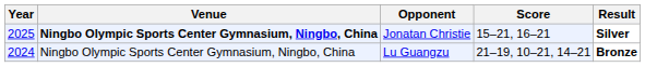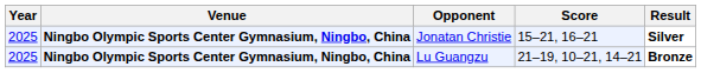Lu Guangzu | Year: 2024 -> 2025
Lu Guangzu | Venue: normal -> bold
